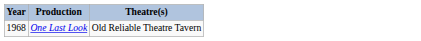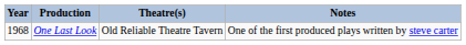+ column: Notes | One of the first produced plays written by steve carter
